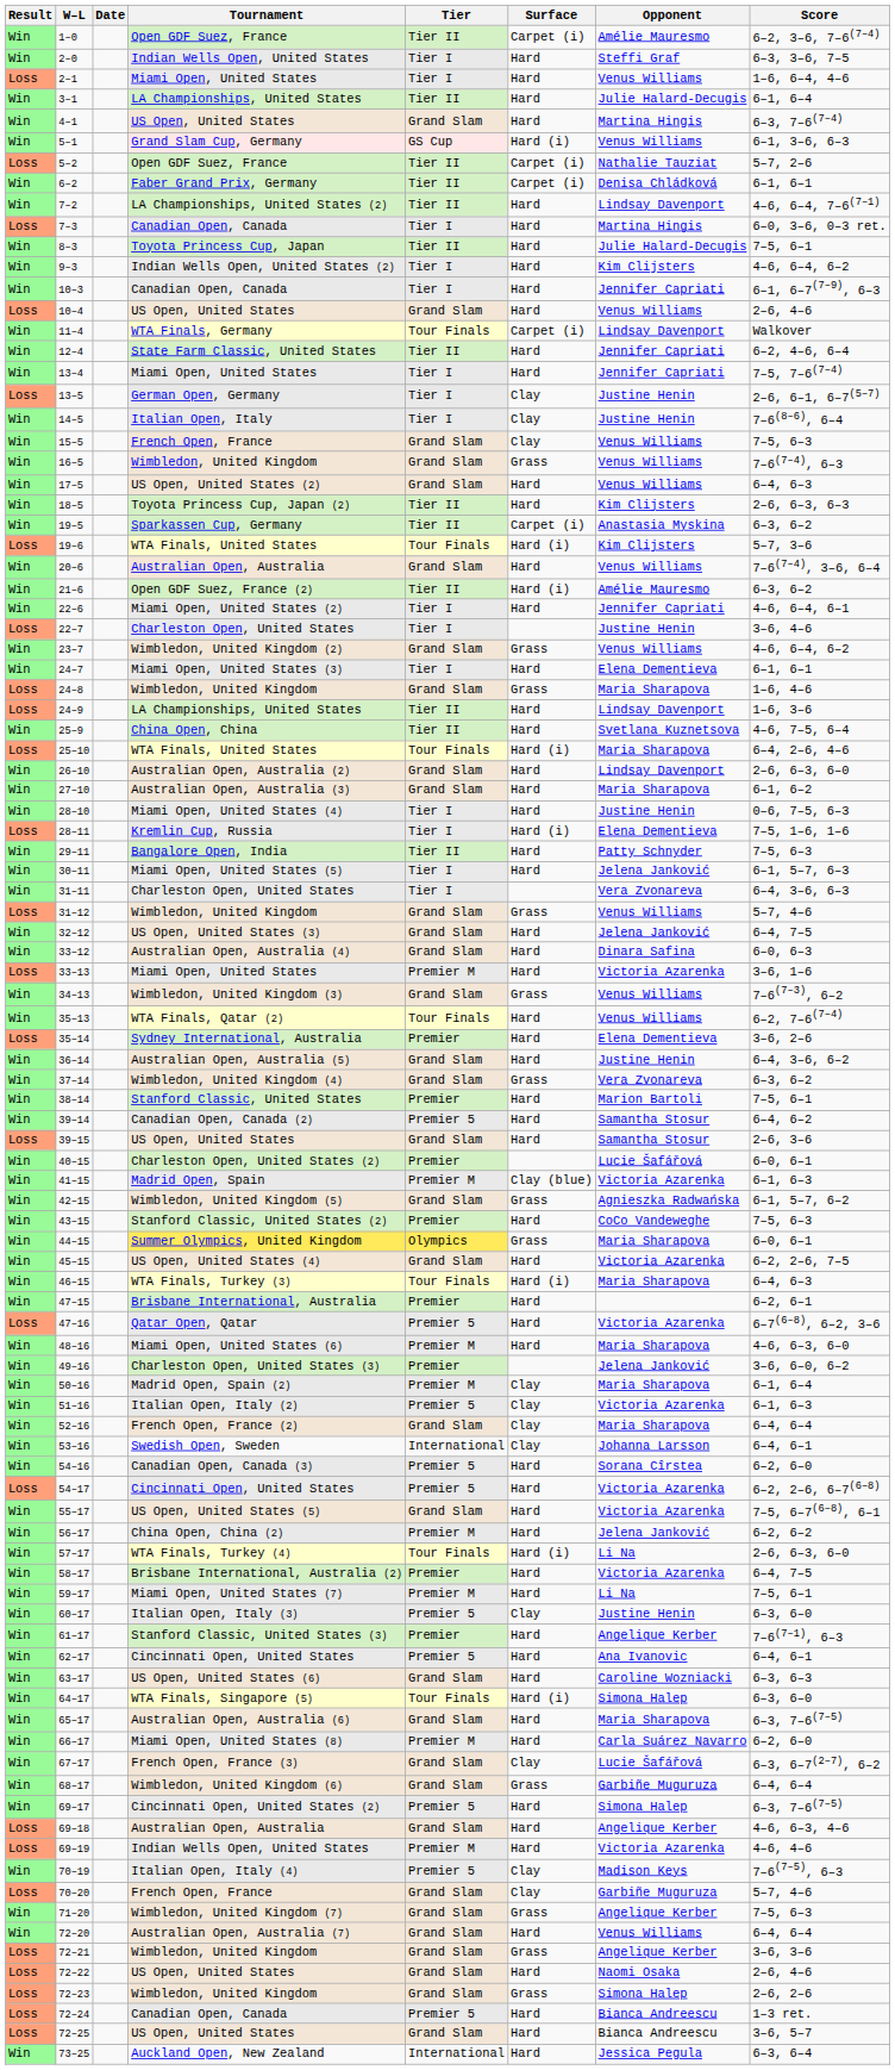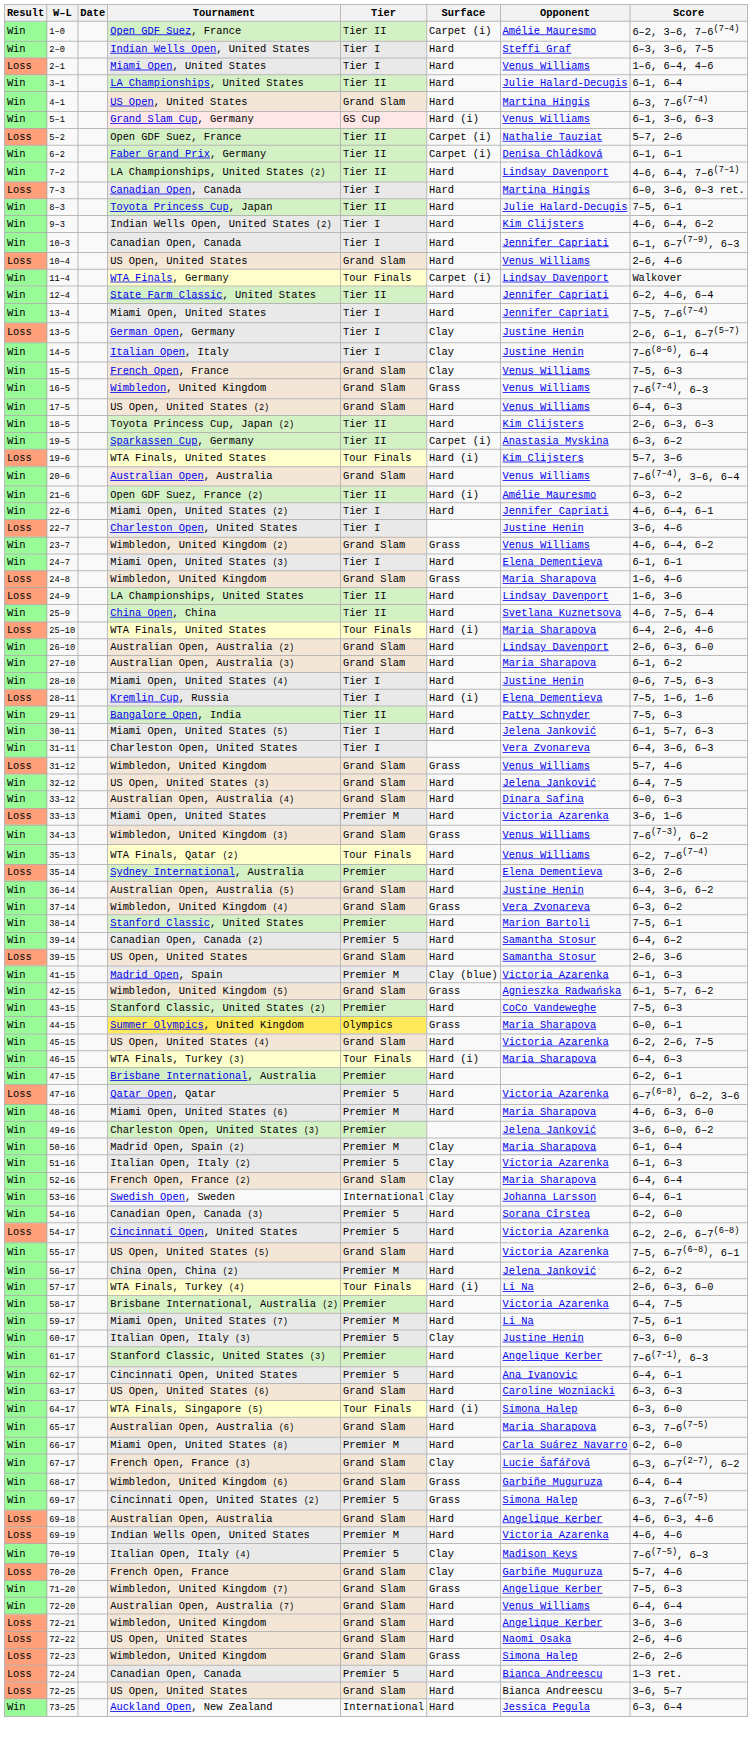- row: Win | 40–15 | Charleston Open, United States (2) | Premier | Lucie Šafářová | 6–0, 6–1
69–17 | Surface: Hard -> Grass
72–21 | Surface: Grass -> Hard
